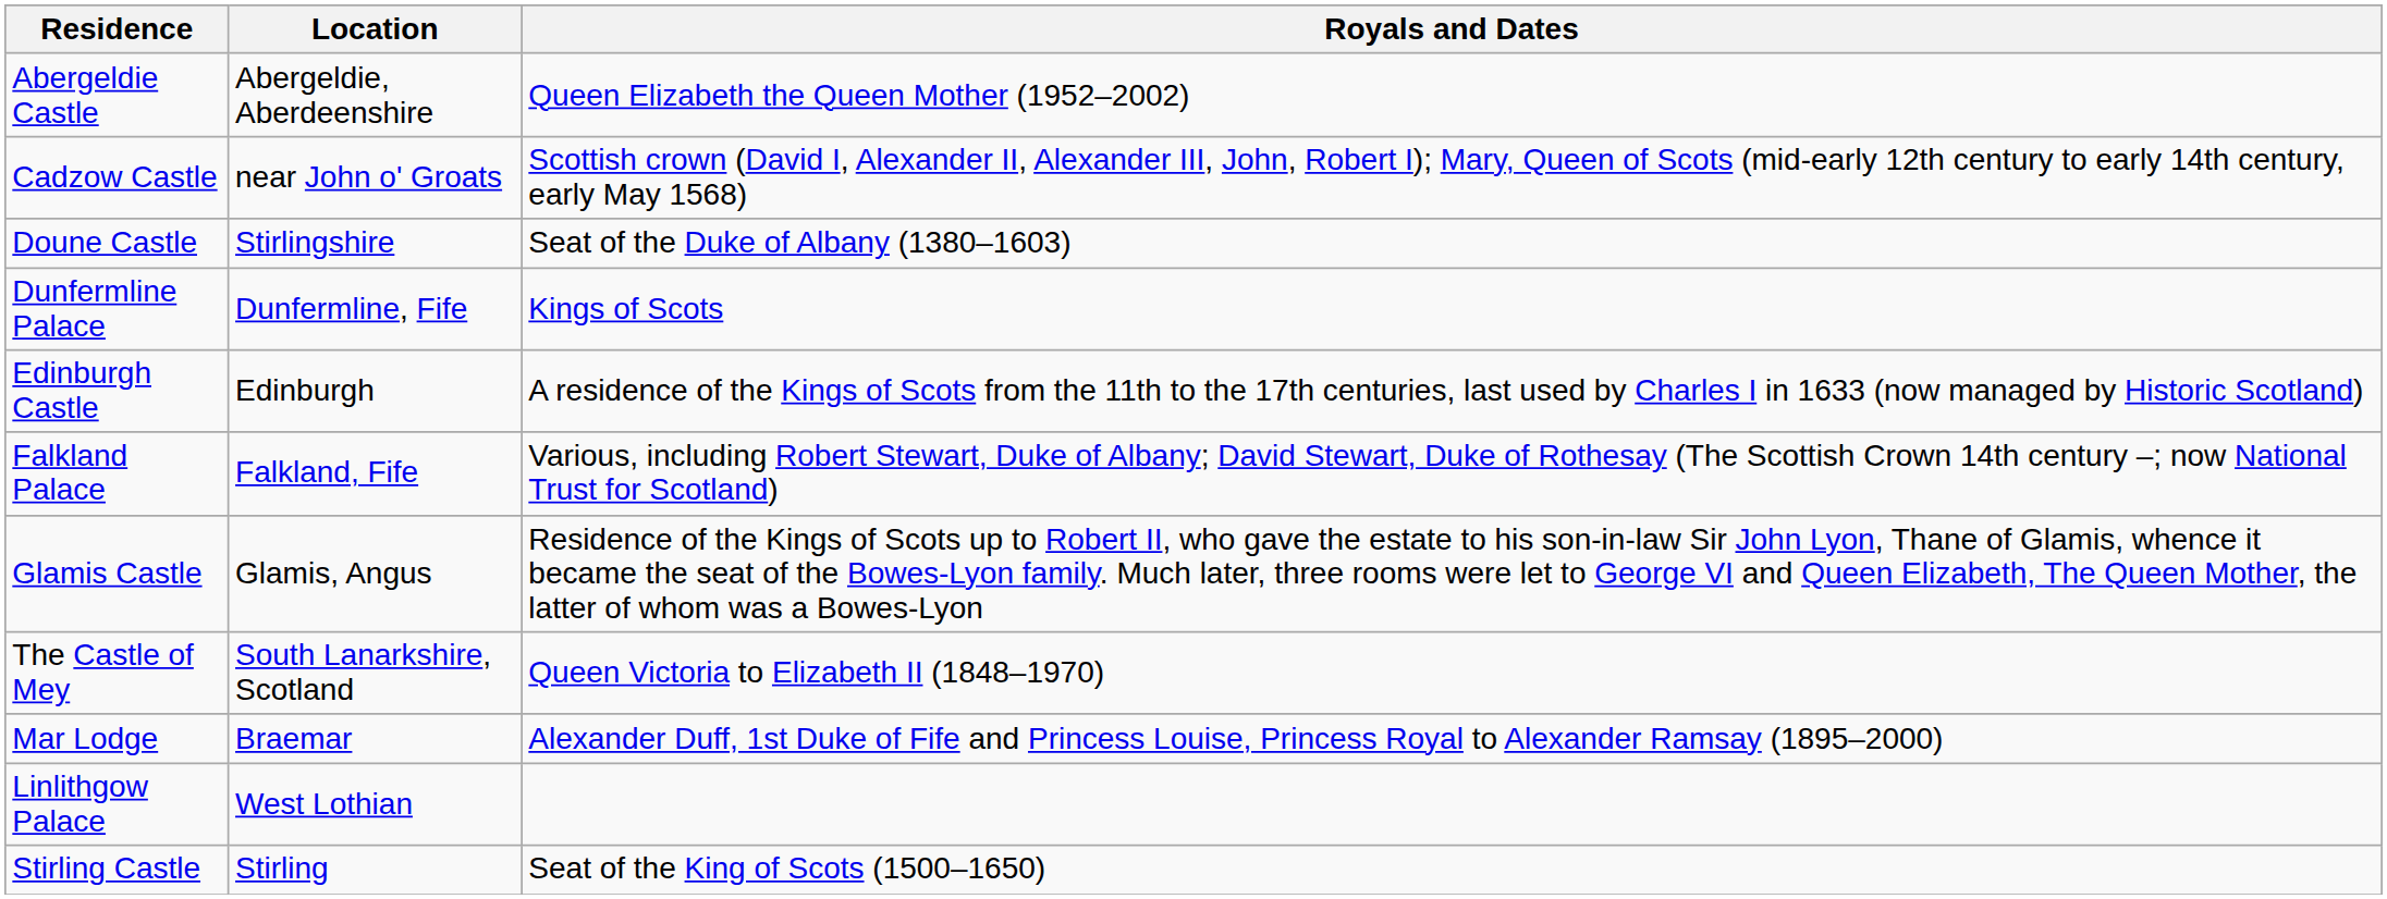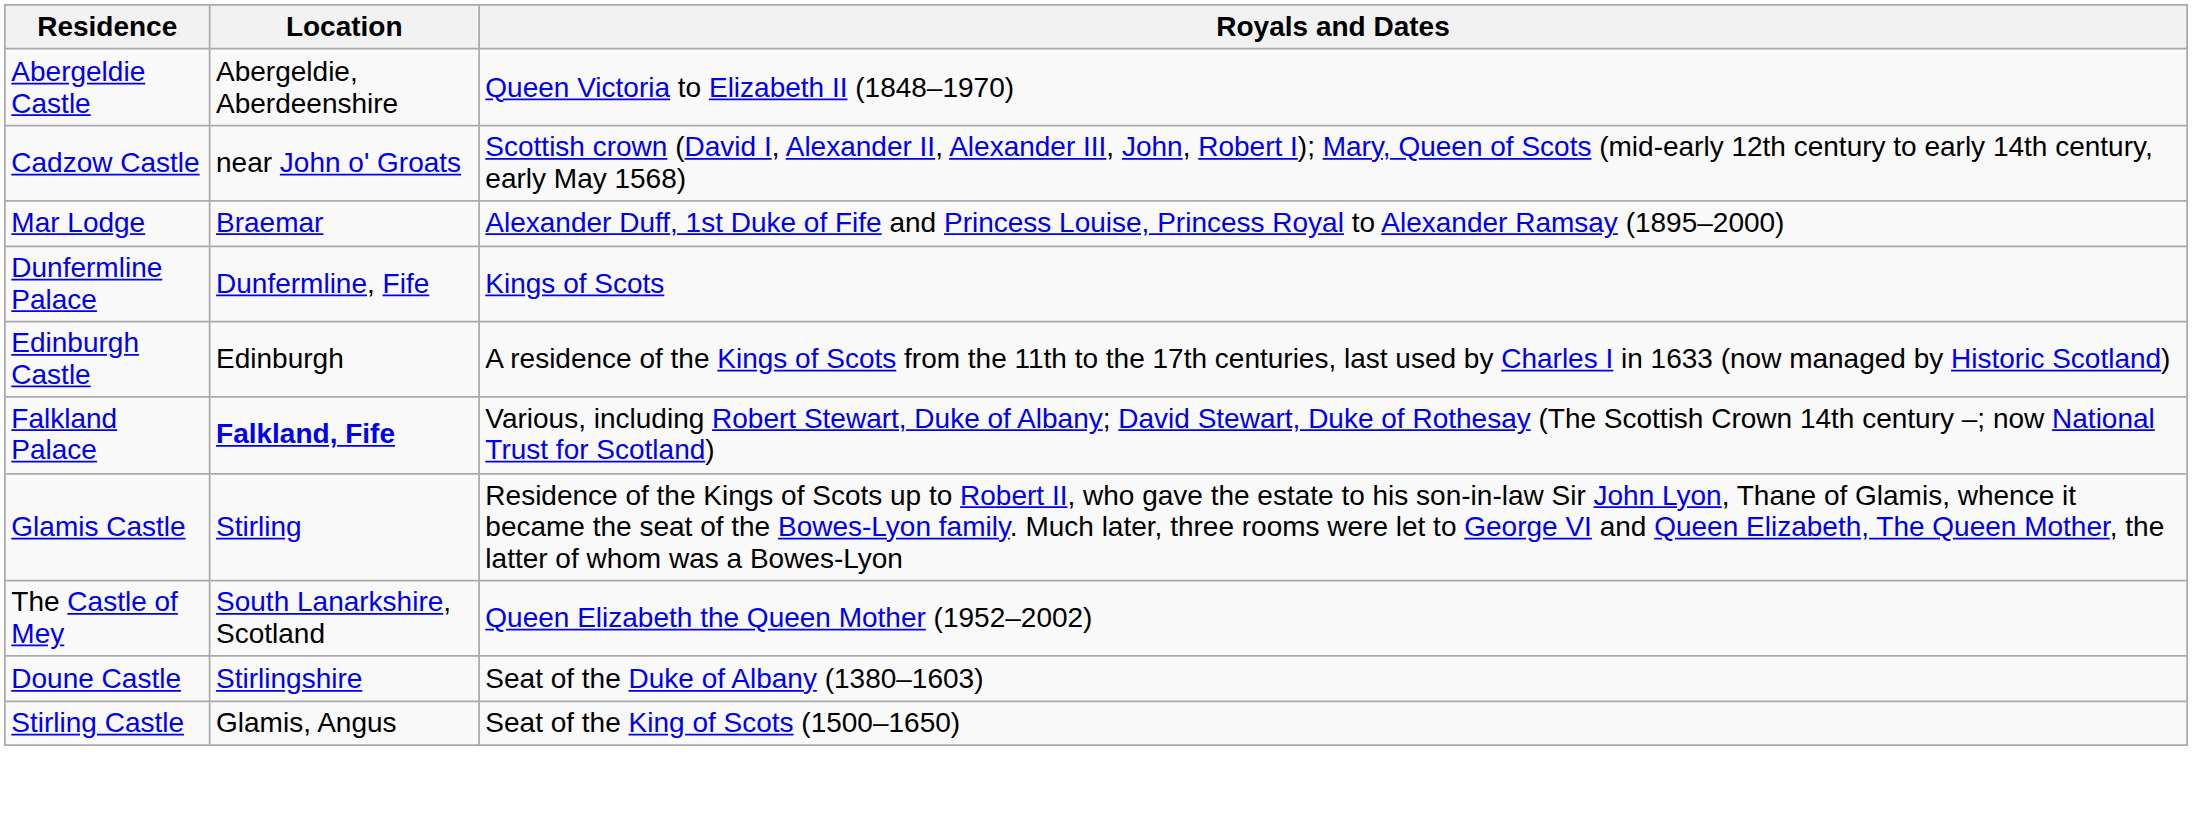Abergeldie Castle | Royals and Dates: Queen Elizabeth the Queen Mother (1952–2002) -> Queen Victoria to Elizabeth II (1848–1970)
rows swapped: Doune Castle <-> Mar Lodge
Falkland Palace | Location: normal -> bold
Glamis Castle | Location: Glamis, Angus -> Stirling
The Castle of Mey | Royals and Dates: Queen Victoria to Elizabeth II (1848–1970) -> Queen Elizabeth the Queen Mother (1952–2002)
- row: Linlithgow Palace | West Lothian
Stirling Castle | Location: Stirling -> Glamis, Angus
